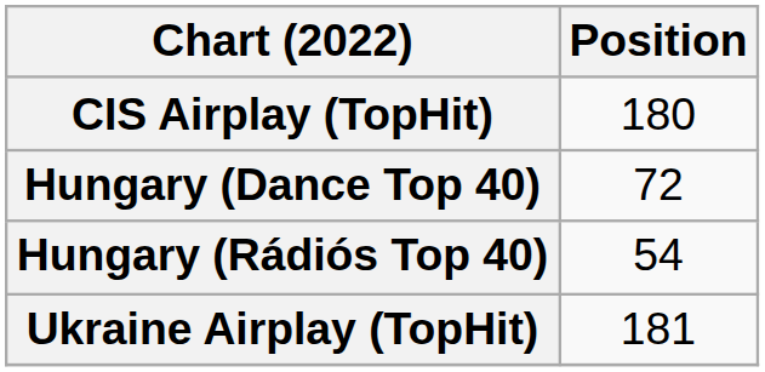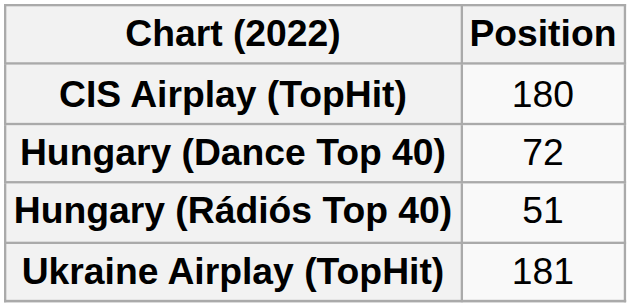Hungary (Rádiós Top 40) | Position: 54 -> 51
